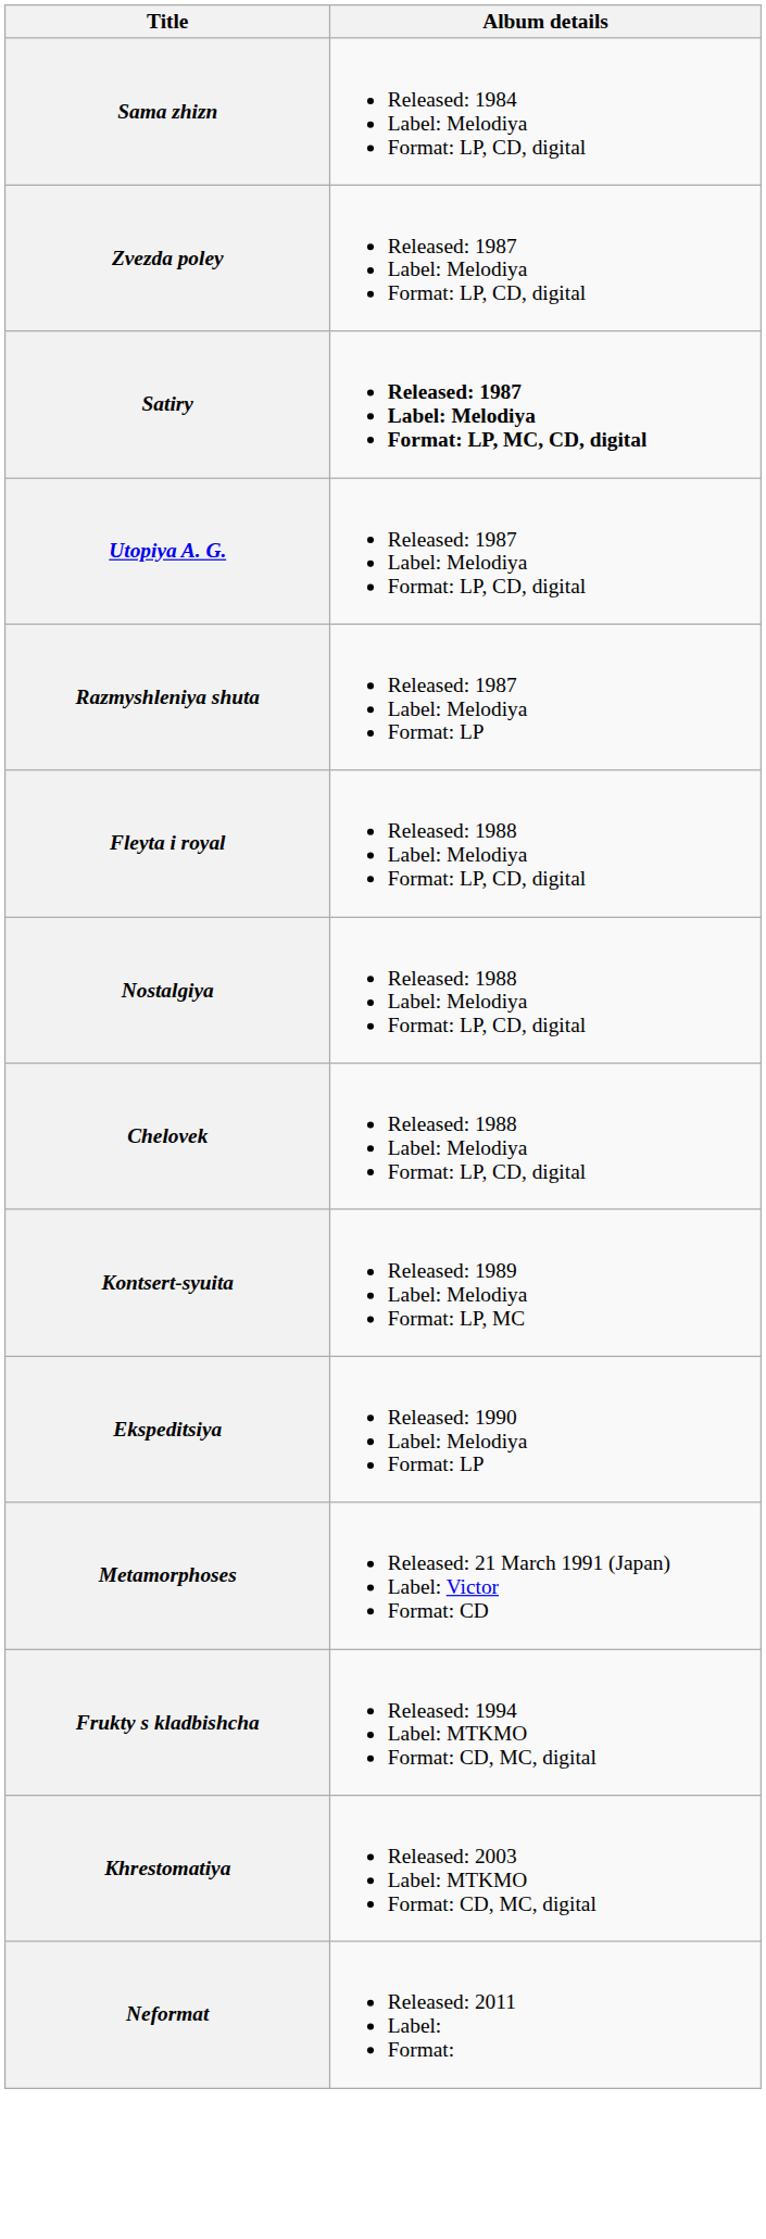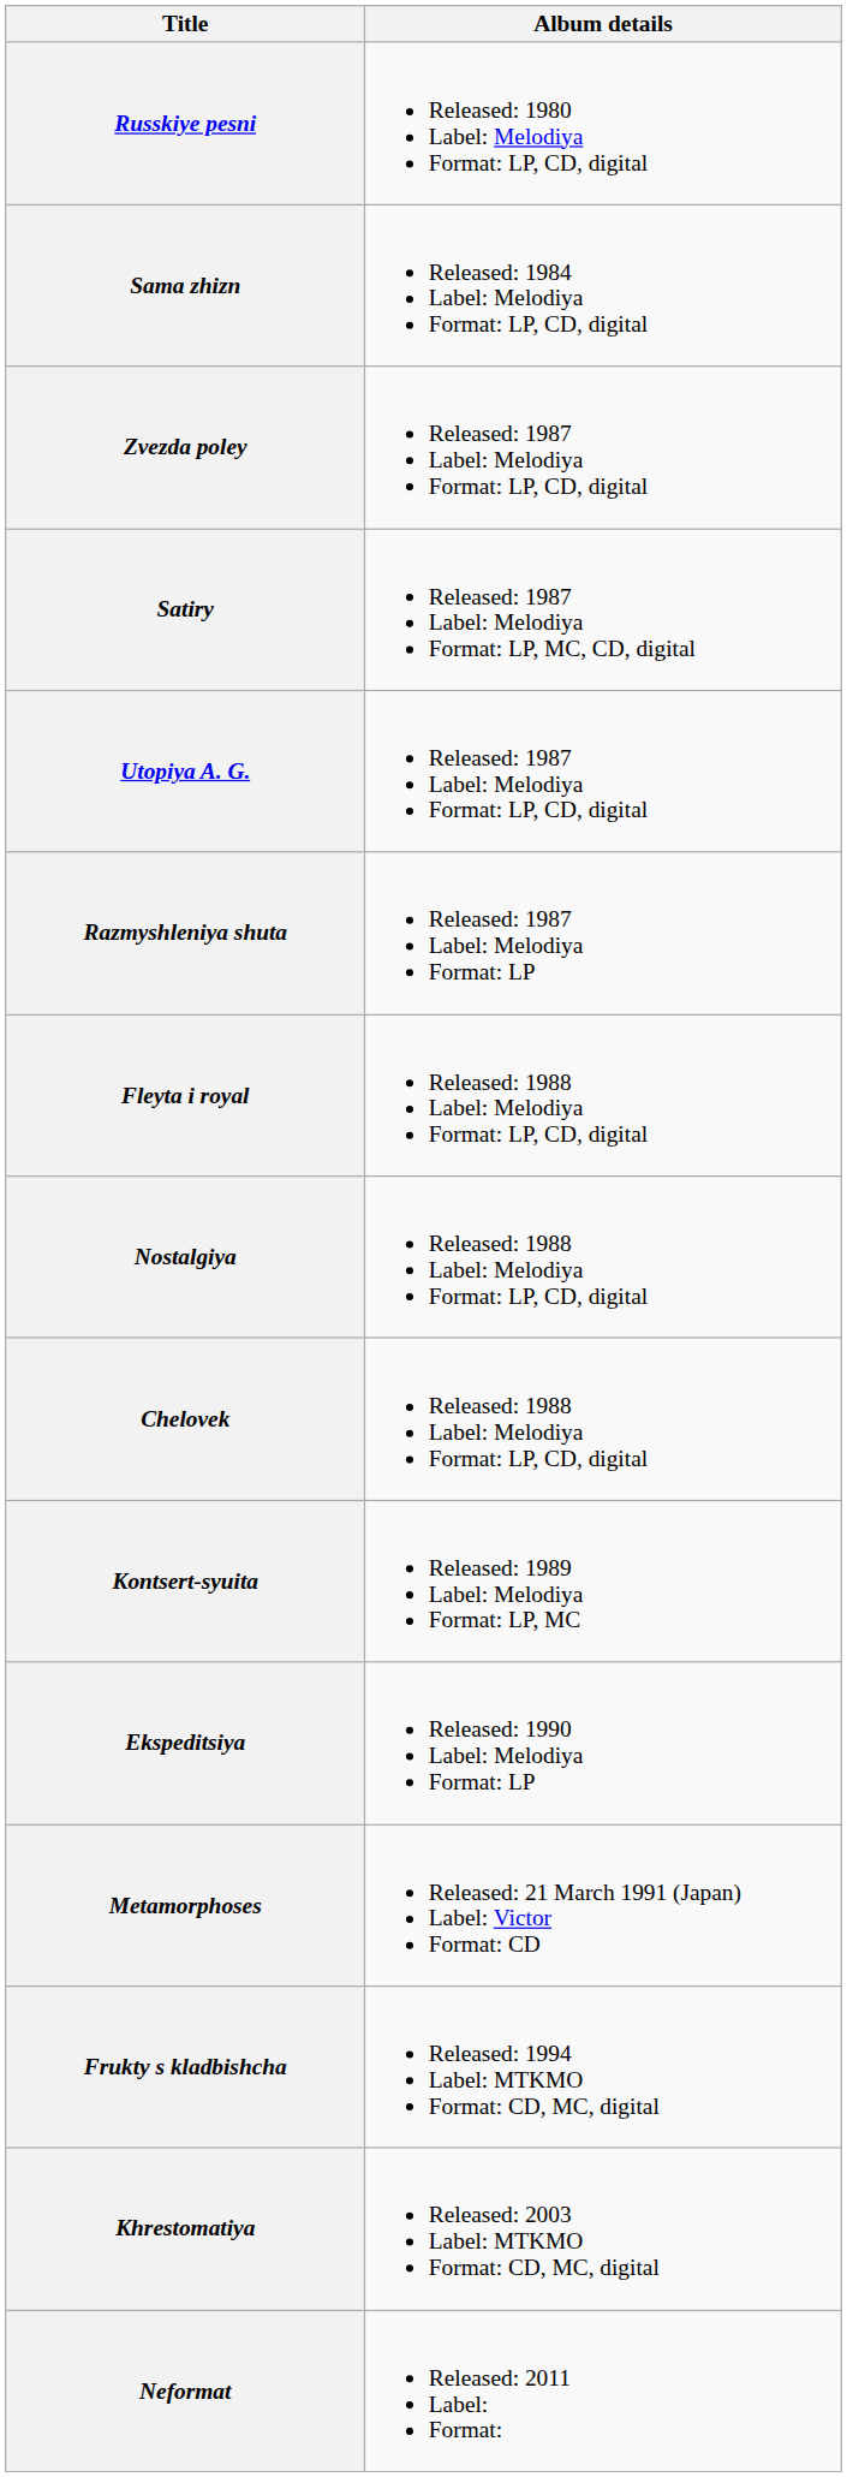+ row: Russkiye pesni | Released: 1980 Label: Melodiya Format: LP, CD, digital
Satiry | Album details: bold -> normal
